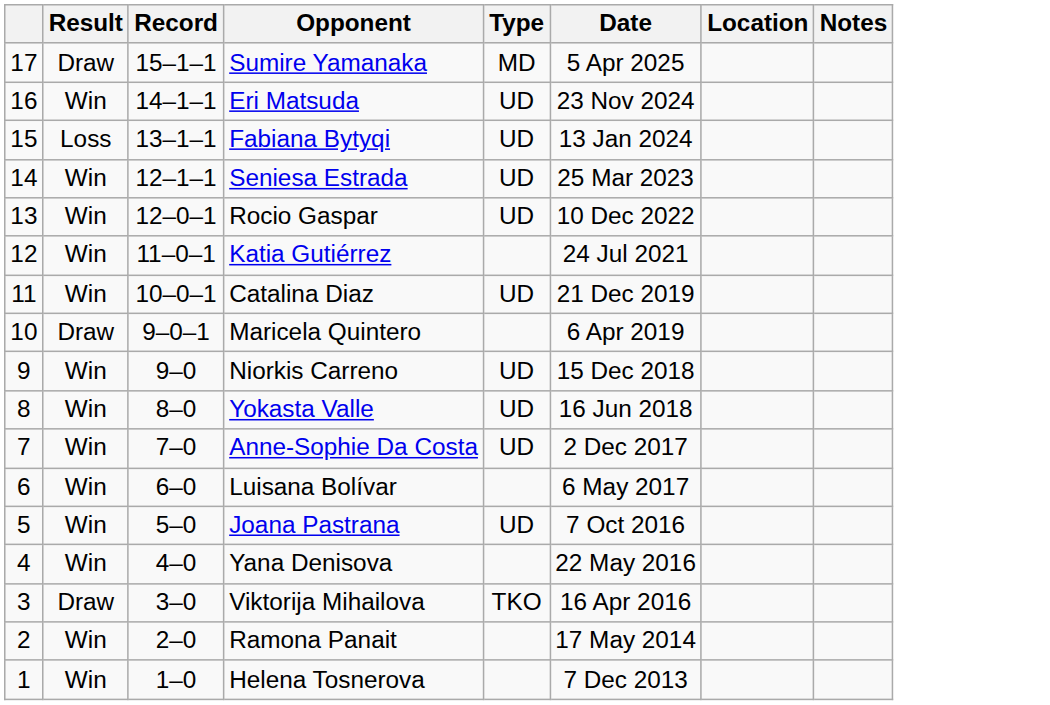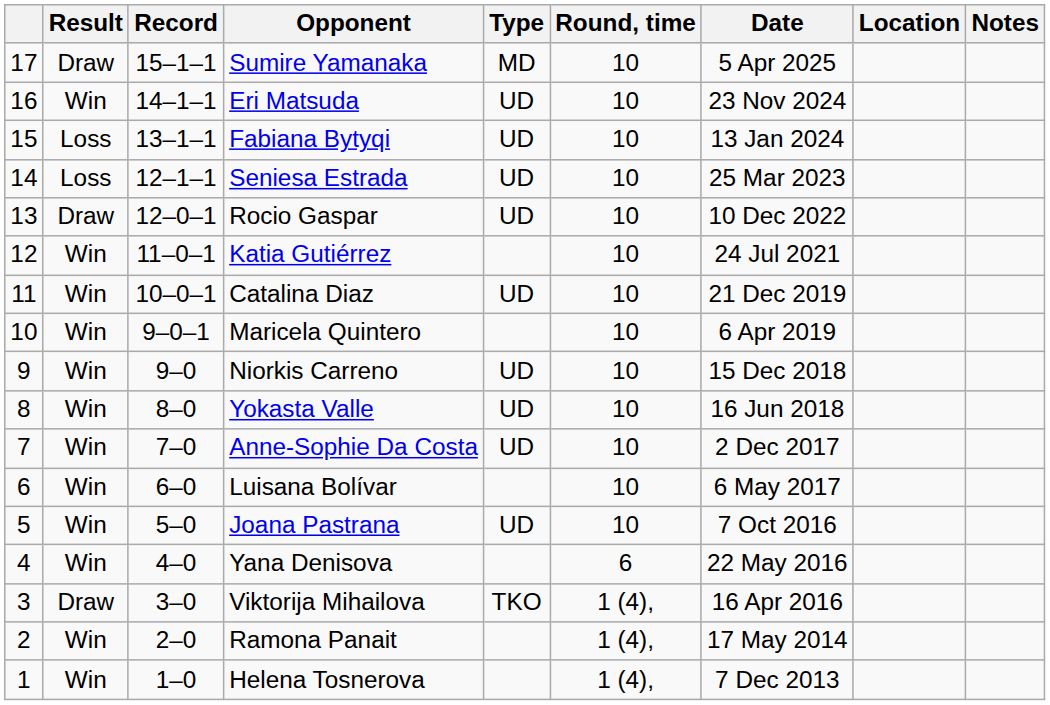+ column: Round, time | 10 | 10 | 10 | 10 | 10 | 10 | 10 | 10 | 10 | 10 | 10 | 10 | 10 | 6 | 1 (4), | 1 (4), | 1 (4),
Seniesa Estrada | Result: Win -> Loss
Rocio Gaspar | Result: Win -> Draw
Maricela Quintero | Result: Draw -> Win
